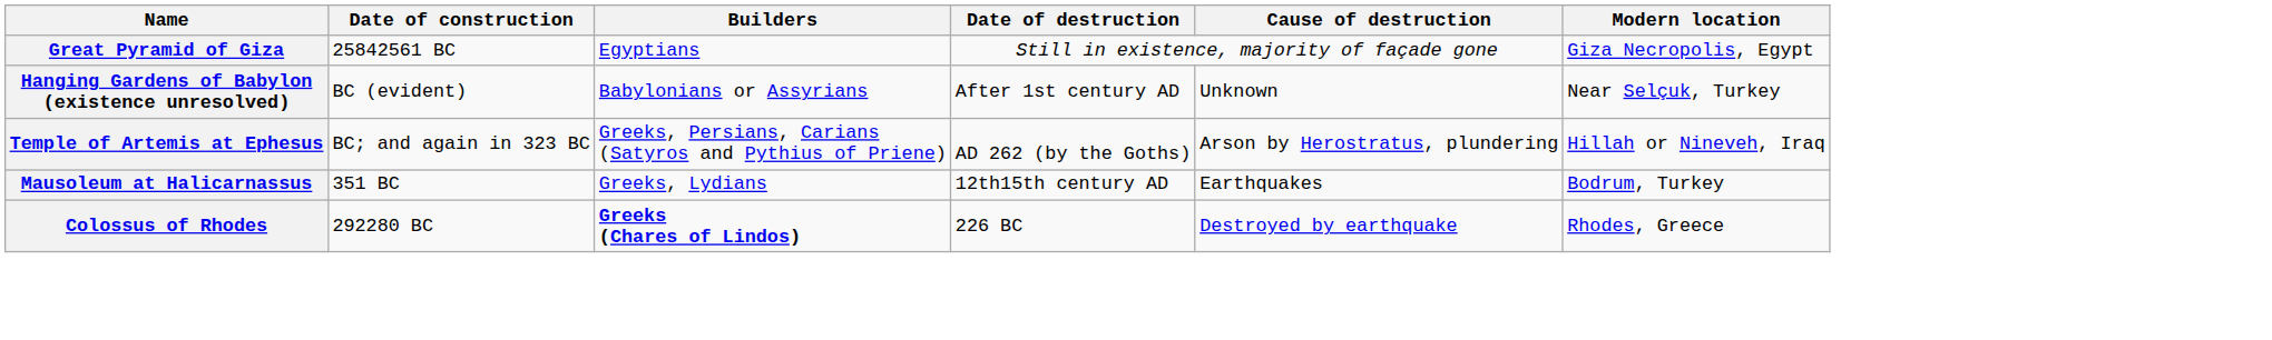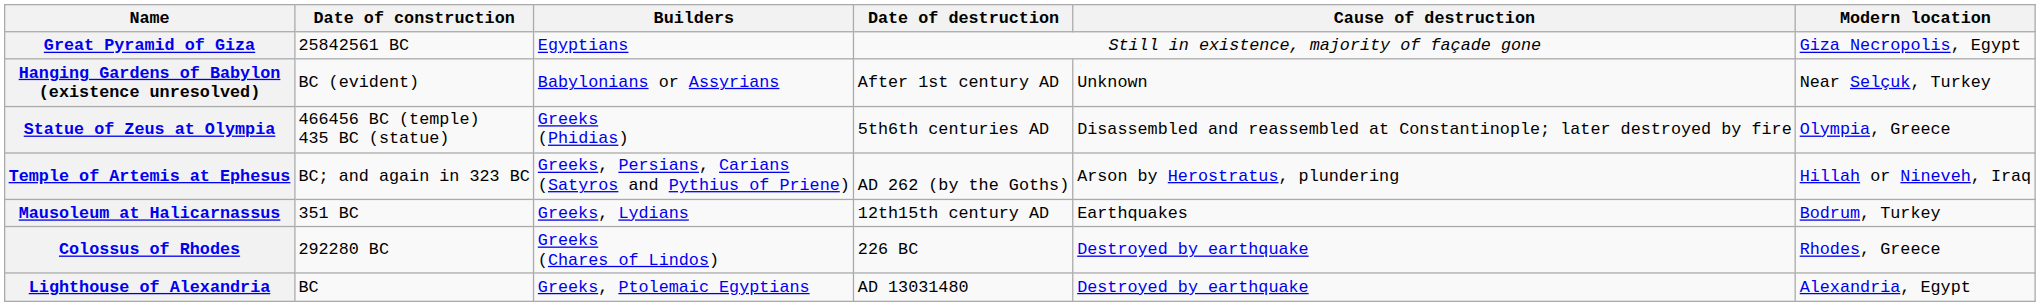+ row: Statue of Zeus at Olympia | 466456 BC (temple) 435 BC (statue) | Greeks (Phidias) | 5th6th centuries AD | Disassembled and reassembled at Constantinople; later destroyed by fire | Olympia, Greece
Colossus of Rhodes | Builders: bold -> normal
+ row: Lighthouse of Alexandria | BC | Greeks, Ptolemaic Egyptians | AD 13031480 | Destroyed by earthquake | Alexandria, Egypt
